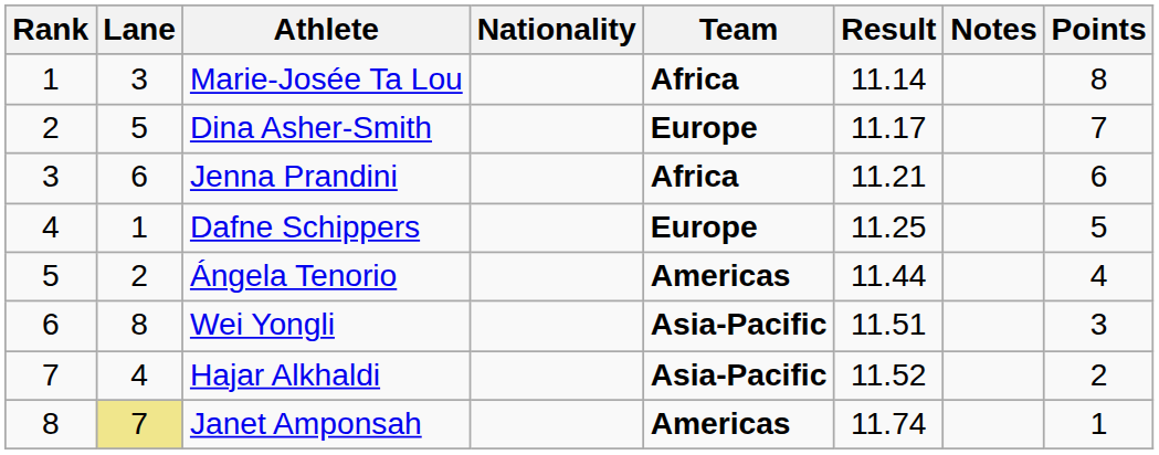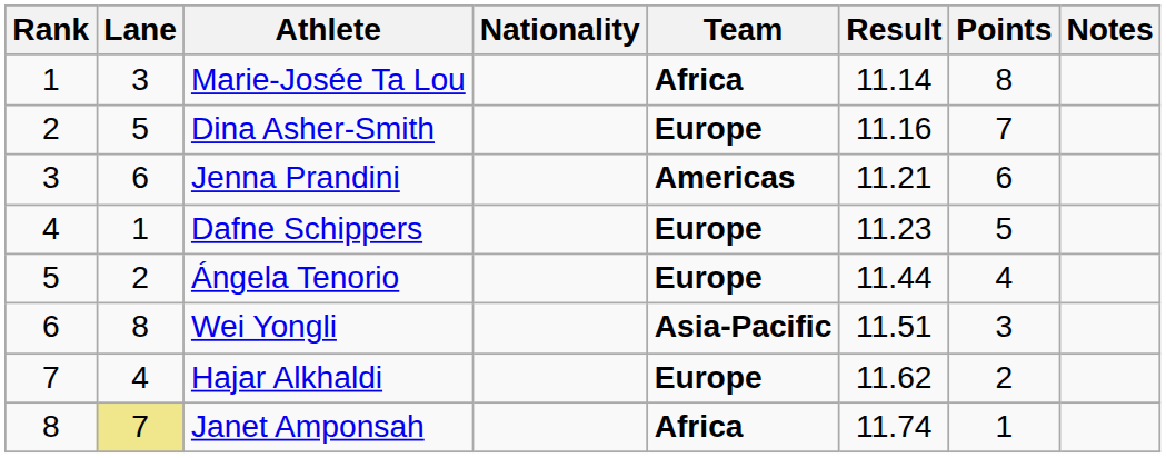columns swapped: Points <-> Notes
Dina Asher-Smith | Result: 11.17 -> 11.16
Jenna Prandini | Team: Africa -> Americas
Dafne Schippers | Result: 11.25 -> 11.23
Ángela Tenorio | Team: Americas -> Europe
Hajar Alkhaldi | Team: Asia-Pacific -> Europe
Hajar Alkhaldi | Result: 11.52 -> 11.62
Janet Amponsah | Team: Americas -> Africa
